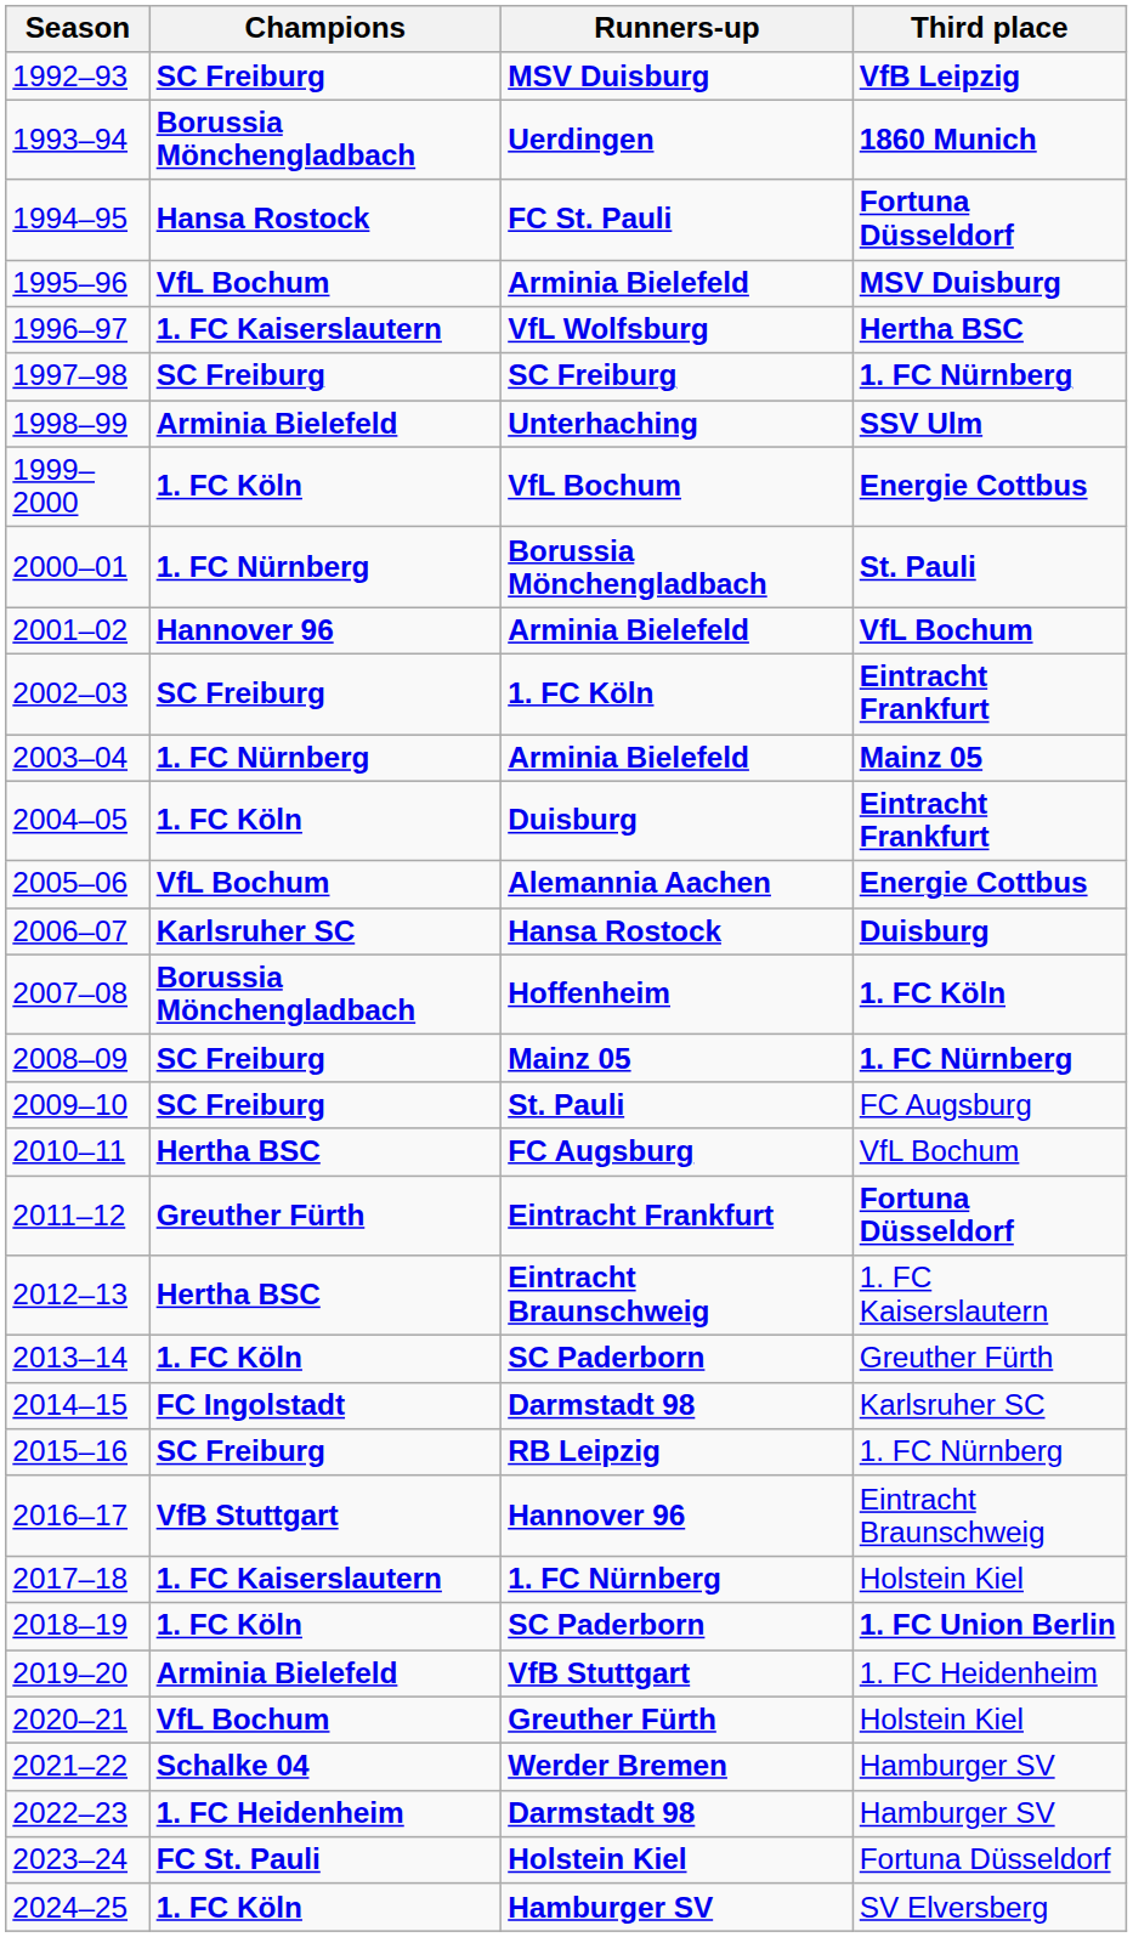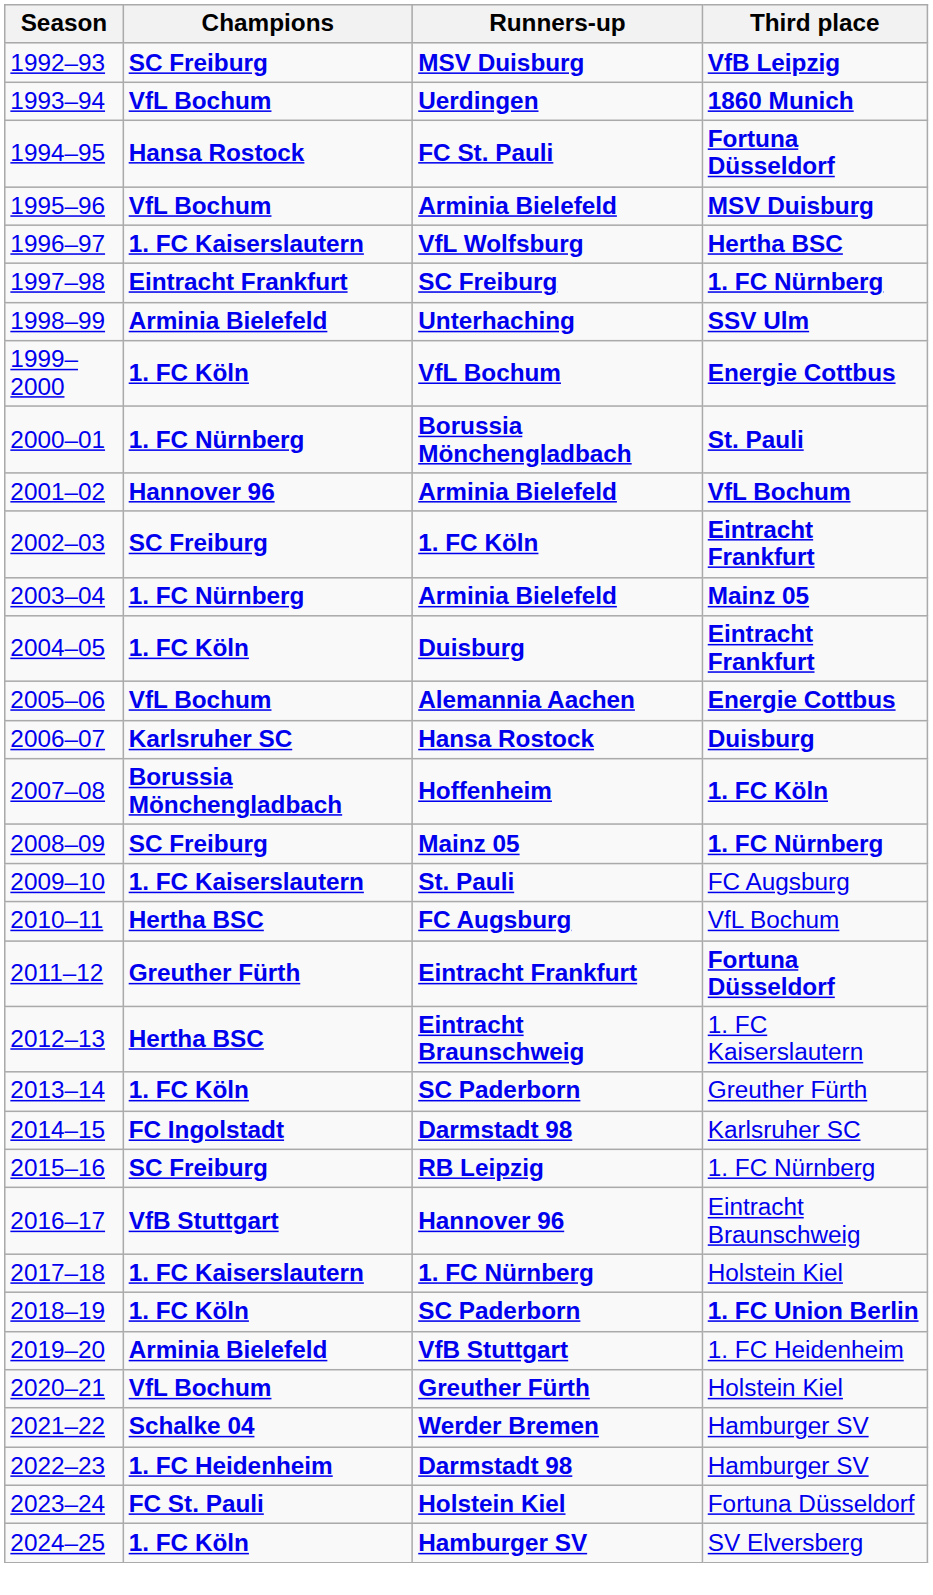1993–94 | Champions: Borussia Mönchengladbach -> VfL Bochum
1997–98 | Champions: SC Freiburg -> Eintracht Frankfurt
2009–10 | Champions: SC Freiburg -> 1. FC Kaiserslautern
